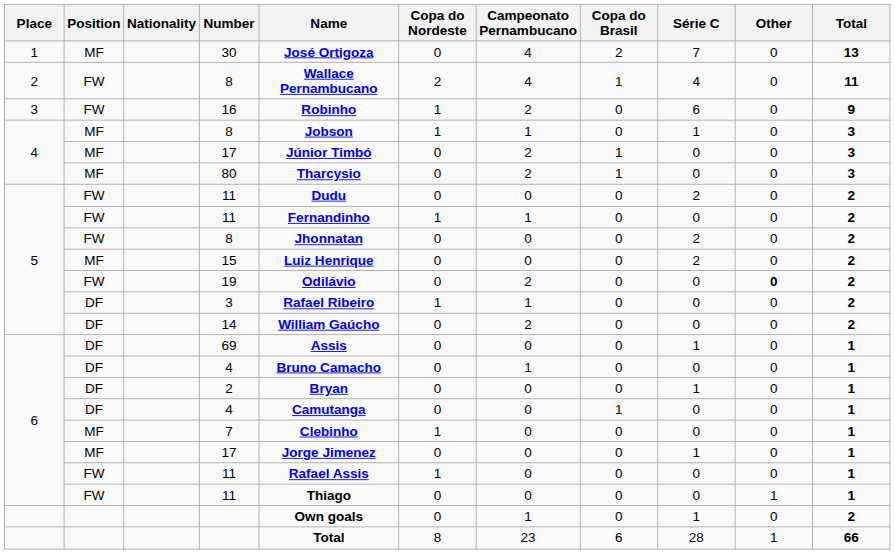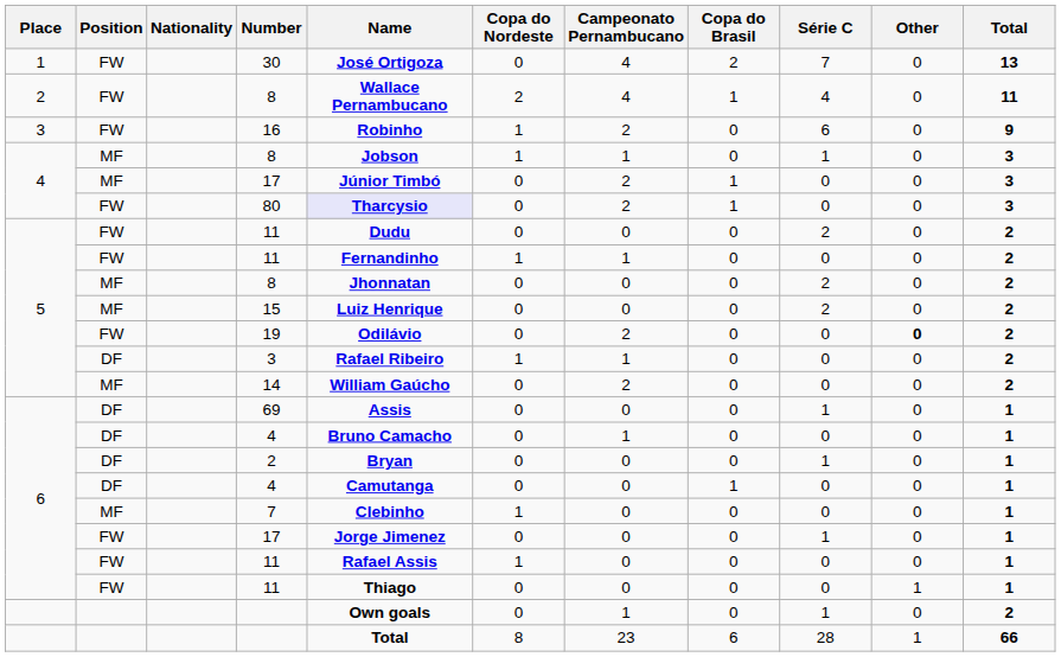30 | Position: MF -> FW
80 | Position: MF -> FW
80 | Name: no background -> lavender background
5 / 8 | Position: FW -> MF
14 | Position: DF -> MF
6 / 17 | Position: MF -> FW
